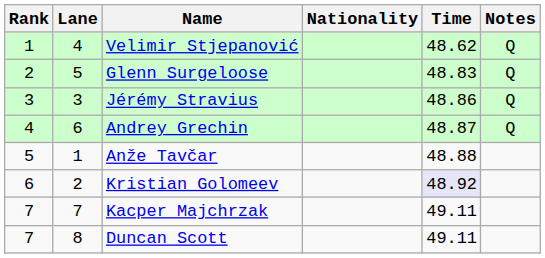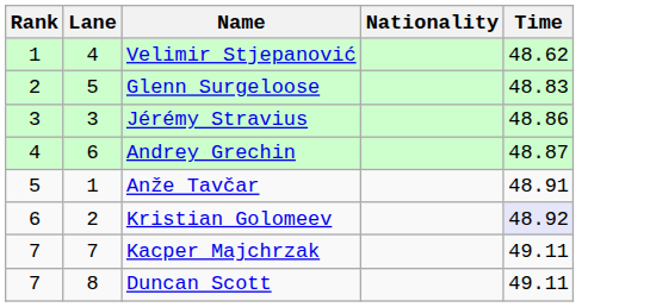- column: Notes | Q | Q | Q | Q
Anže Tavčar | Time: 48.88 -> 48.91
